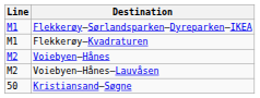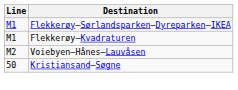- row: M2 | Voiebyen–Hånes
